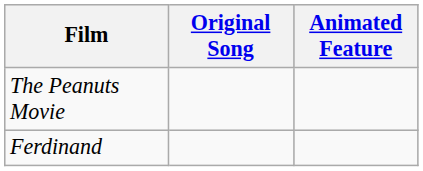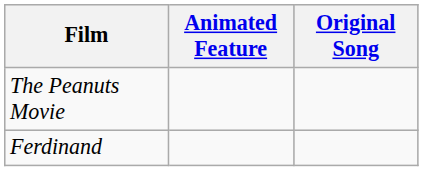columns swapped: Animated Feature <-> Original Song
